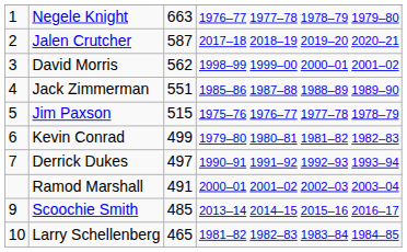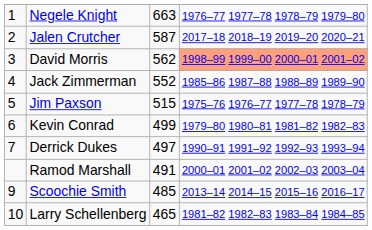David Morris | column 4: no background -> lightsalmon background
Jack Zimmerman | column 3: 551 -> 552
